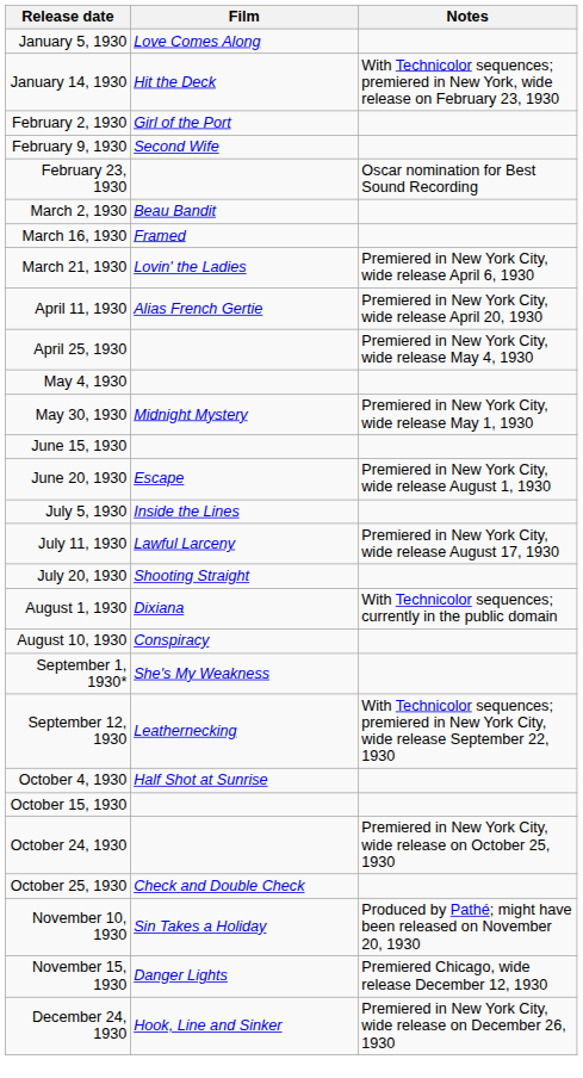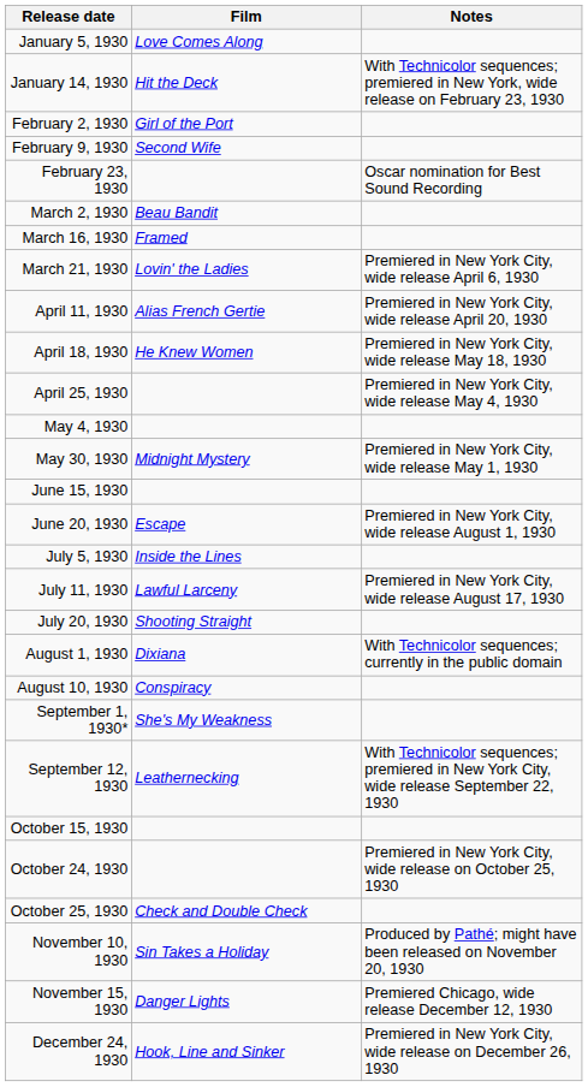+ row: April 18, 1930 | He Knew Women | Premiered in New York City, wide release May 18, 1930
- row: October 4, 1930 | Half Shot at Sunrise
